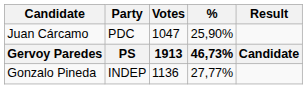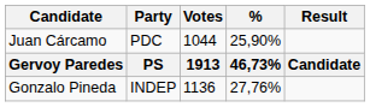Juan Cárcamo | Votes: 1047 -> 1044
Gonzalo Pineda | %: 27,77% -> 27,76%
